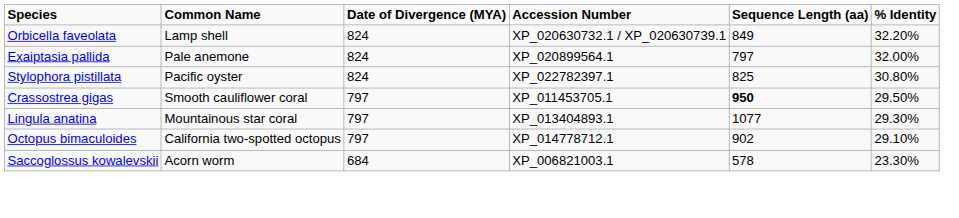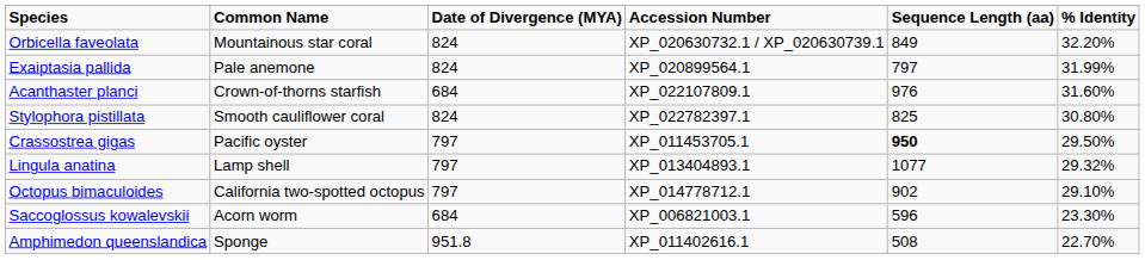Orbicella faveolata | Common Name: Lamp shell -> Mountainous star coral
Exaiptasia pallida | % Identity: 32.00% -> 31.99%
+ row: Acanthaster planci | Crown-of-thorns starfish | 684 | XP_022107809.1 | 976 | 31.60%
Stylophora pistillata | Common Name: Pacific oyster -> Smooth cauliflower coral
Crassostrea gigas | Common Name: Smooth cauliflower coral -> Pacific oyster
Lingula anatina | Common Name: Mountainous star coral -> Lamp shell
Lingula anatina | % Identity: 29.30% -> 29.32%
Saccoglossus kowalevskii | Sequence Length (aa): 578 -> 596
+ row: Amphimedon queenslandica | Sponge | 951.8 | XP_011402616.1 | 508 | 22.70%
